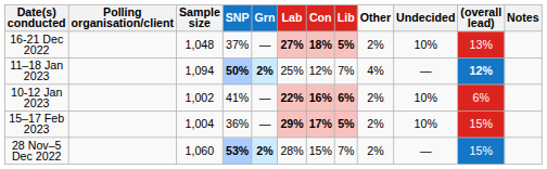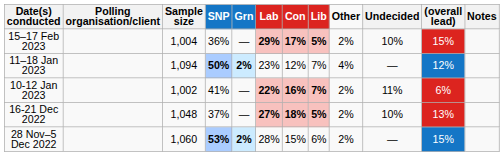rows swapped: 15–17 Feb 2023 <-> 16-21 Dec 2022
11–18 Jan 2023 | Lab: 25% -> 23%
11–18 Jan 2023 | (overall lead): bold -> normal
10-12 Jan 2023 | Lib: 6% -> 7%
10-12 Jan 2023 | Undecided: 10% -> 11%
28 Nov–5 Dec 2022 | Lib: 7% -> 6%
